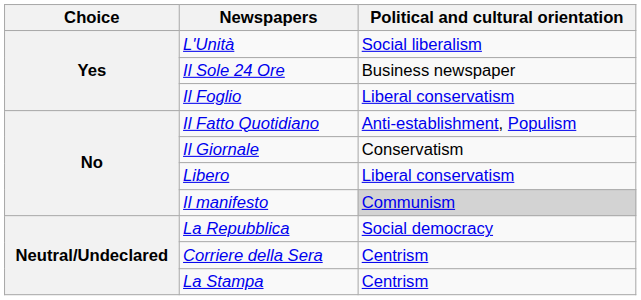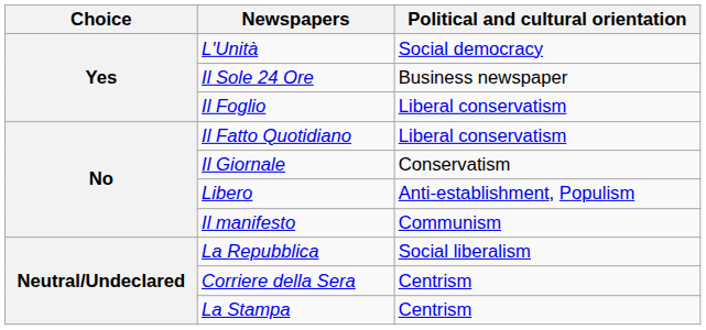L'Unità | Political and cultural orientation: Social liberalism -> Social democracy
Il Fatto Quotidiano | Political and cultural orientation: Anti-establishment, Populism -> Liberal conservatism
Libero | Political and cultural orientation: Liberal conservatism -> Anti-establishment, Populism
Il manifesto | Political and cultural orientation: lightgrey background -> no background
La Repubblica | Political and cultural orientation: Social democracy -> Social liberalism
